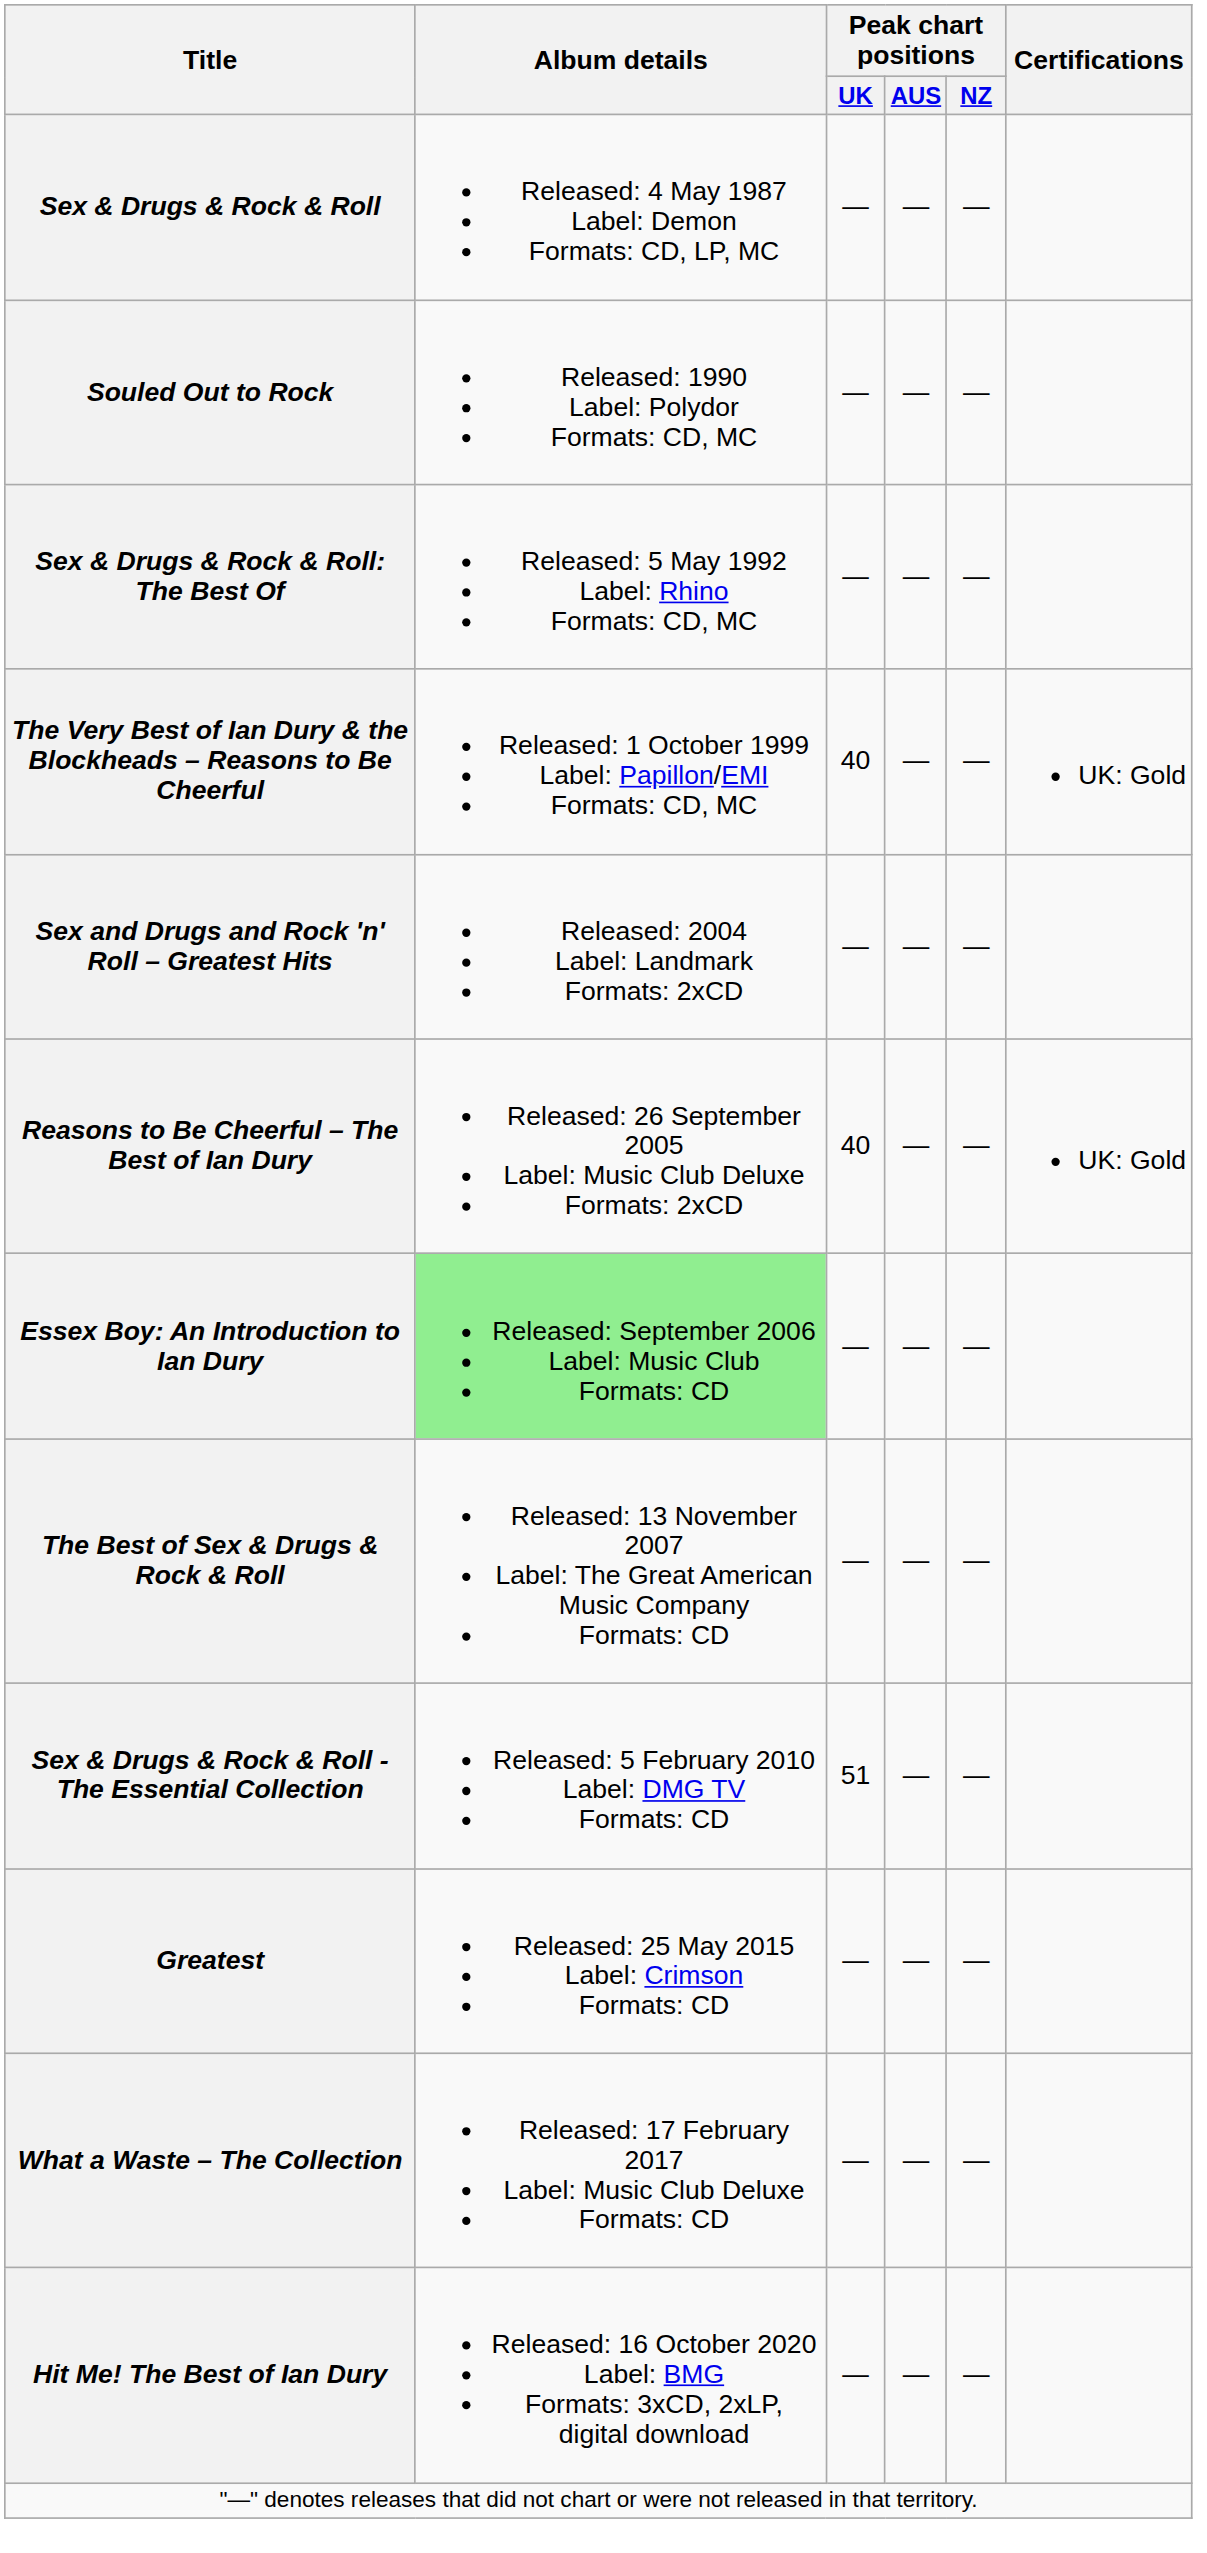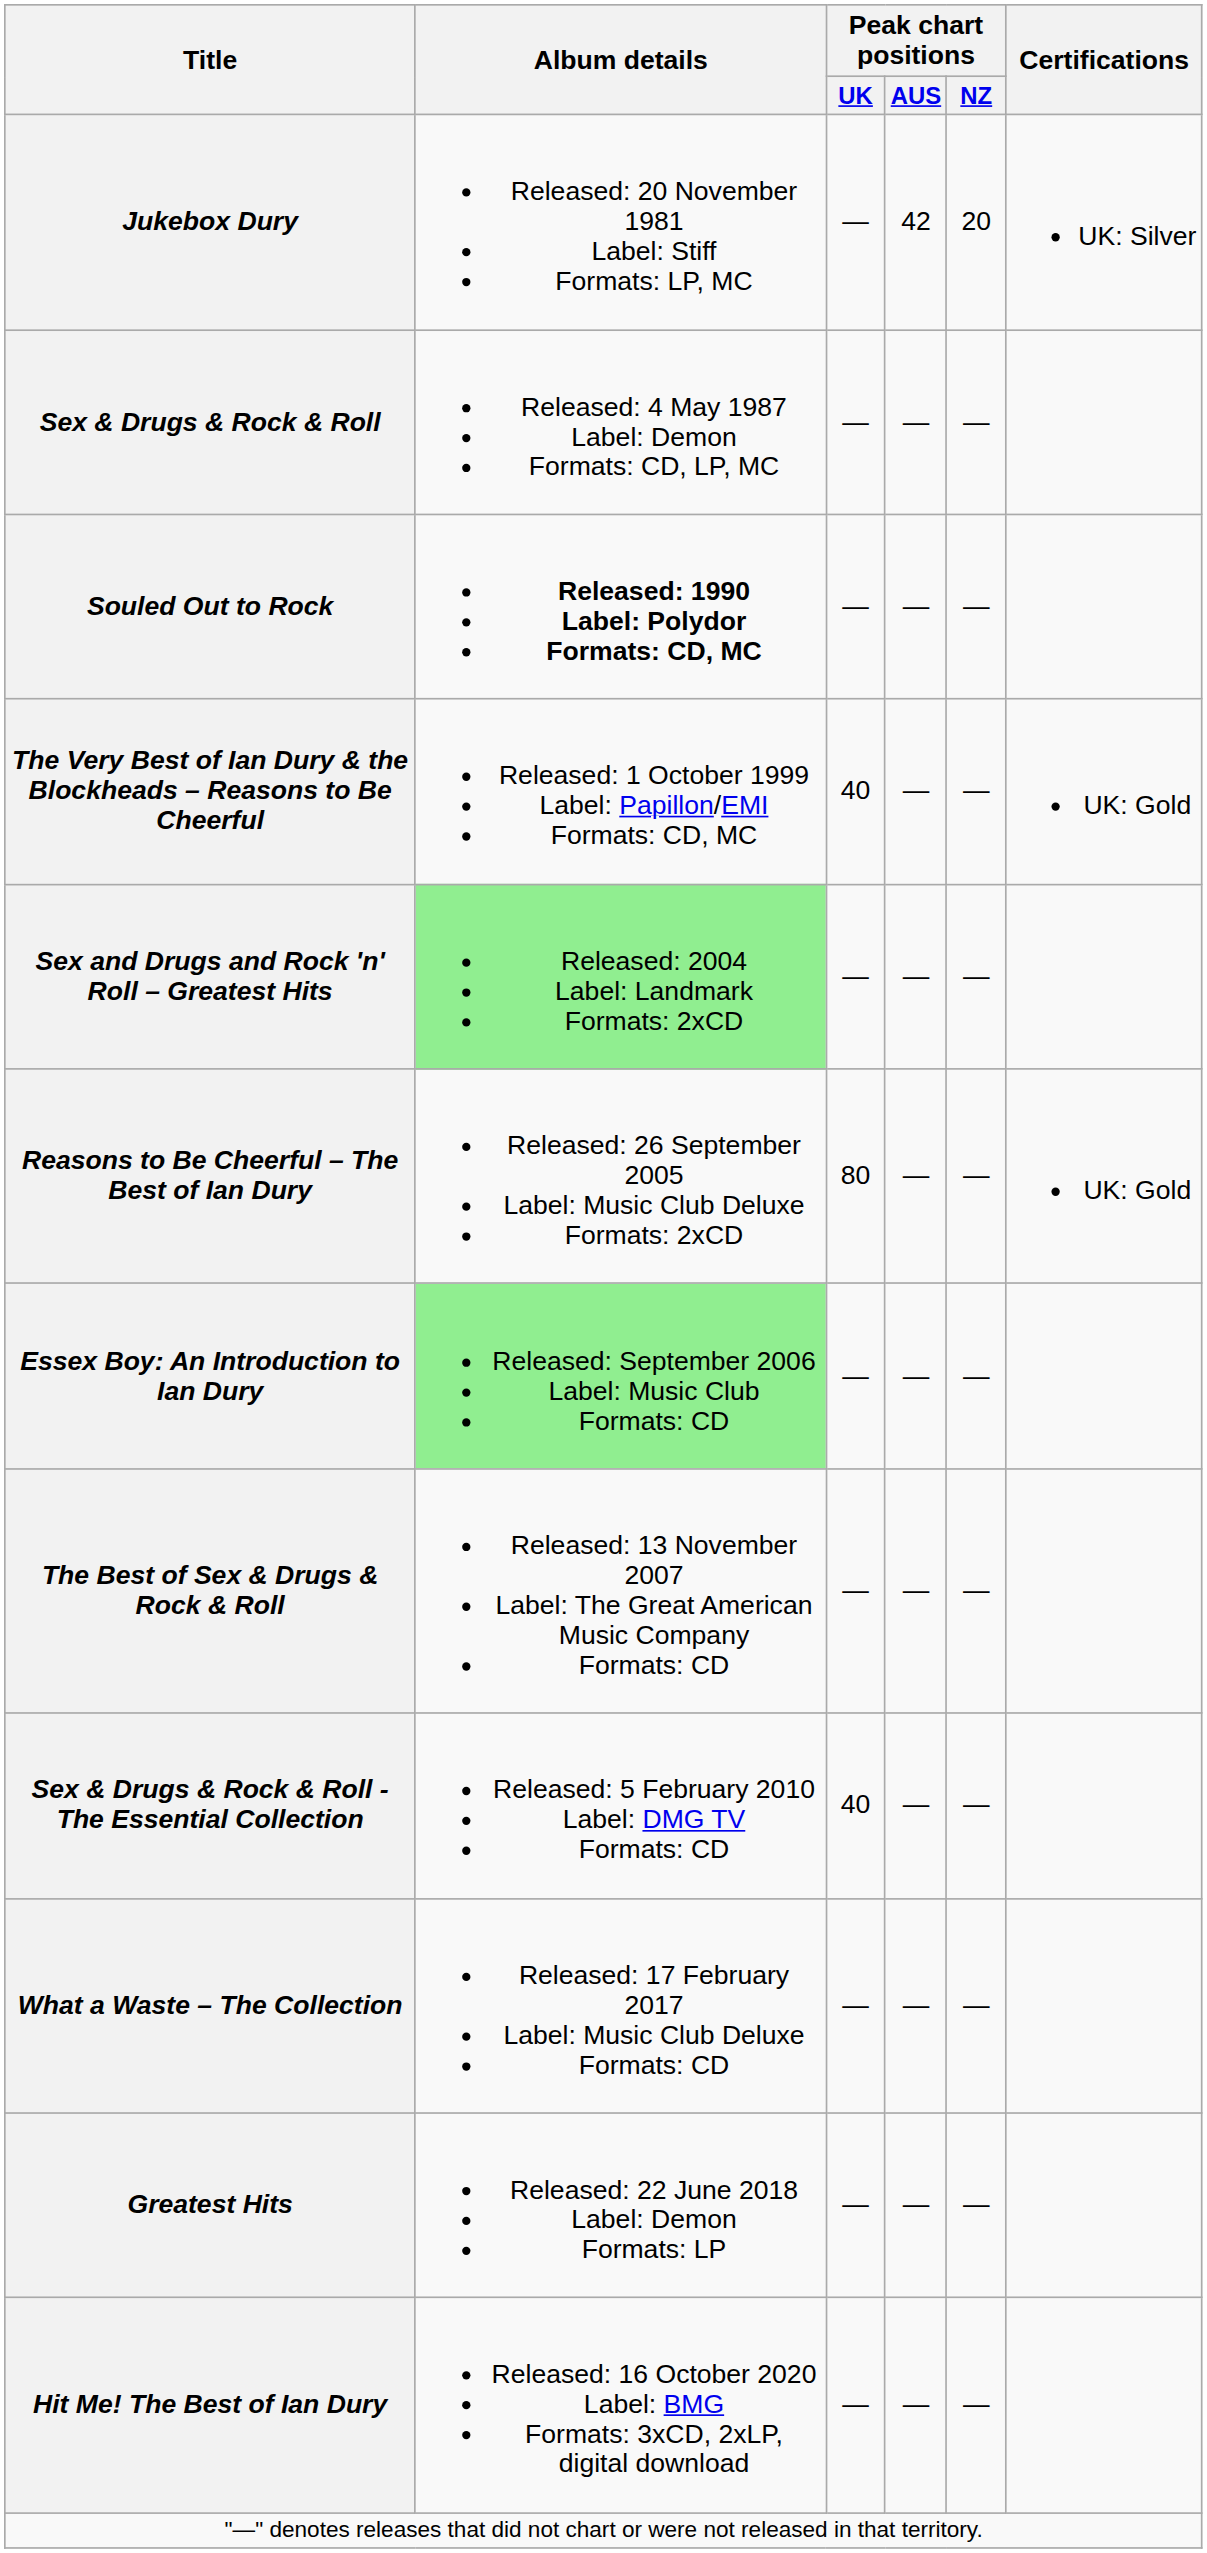+ row: Jukebox Dury | Released: 20 November 1981 Label: Stiff Formats: LP, MC | — | 42 | 20 | UK: Silver
Souled Out to Rock | Album details: normal -> bold
- row: Sex & Drugs & Rock & Roll: The Best Of | Released: 5 May 1992 Label: Rhino Formats: CD, MC | — | — | —
Sex and Drugs and Rock 'n' Roll – Greatest Hits | Album details: no background -> lightgreen background
Reasons to Be Cheerful – The Best of Ian Dury | Peak chart positions / UK: 40 -> 80
Sex & Drugs & Rock & Roll - The Essential Collection | Peak chart positions / UK: 51 -> 40
- row: Greatest | Released: 25 May 2015 Label: Crimson Formats: CD | — | — | —
+ row: Greatest Hits | Released: 22 June 2018 Label: Demon Formats: LP | — | — | —
